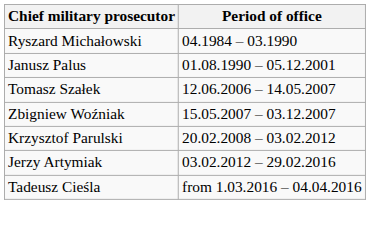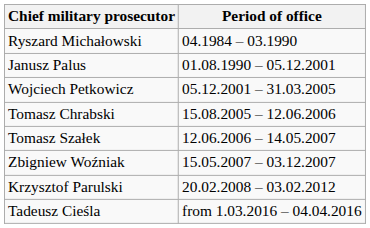+ row: Wojciech Petkowicz | 05.12.2001 – 31.03.2005
+ row: Tomasz Chrabski | 15.08.2005 – 12.06.2006
- row: Jerzy Artymiak | 03.02.2012 – 29.02.2016
